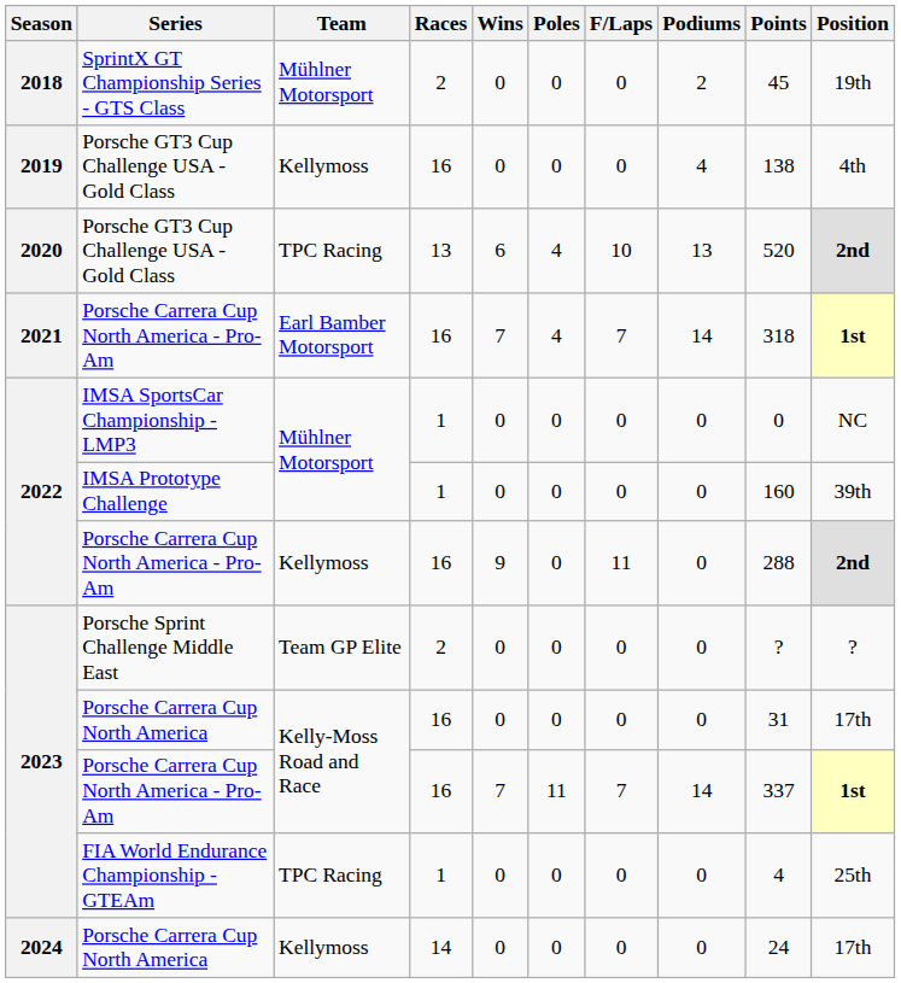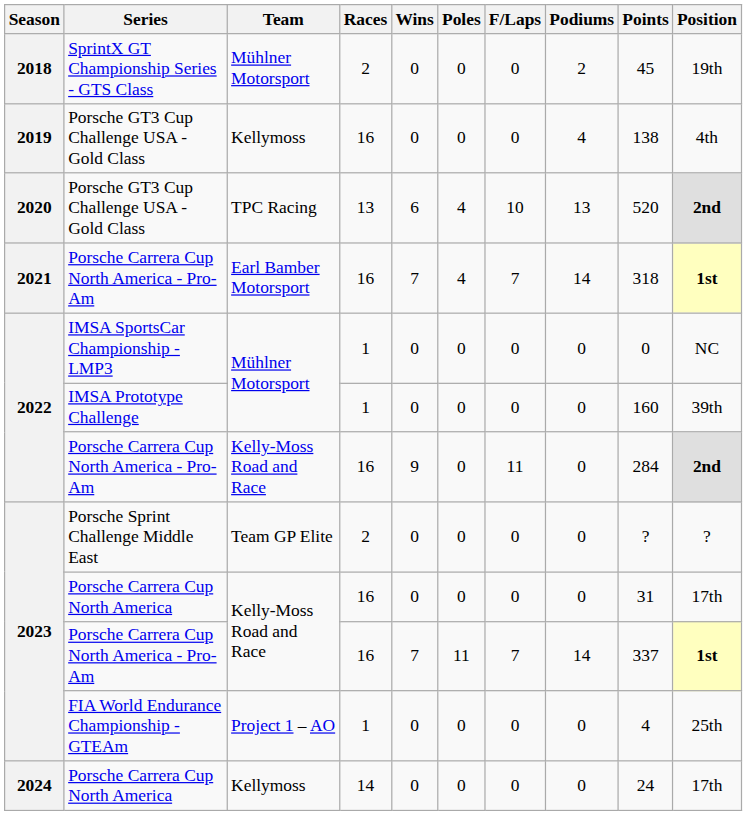2022 / Porsche Carrera Cup North America - Pro-Am | Team: Kellymoss -> Kelly-Moss Road and Race
2022 / Porsche Carrera Cup North America - Pro-Am | Points: 288 -> 284
FIA World Endurance Championship - GTEAm | Team: TPC Racing -> Project 1 – AO
